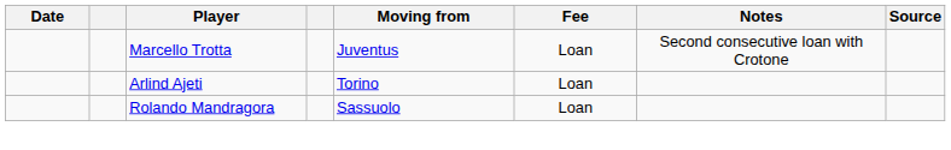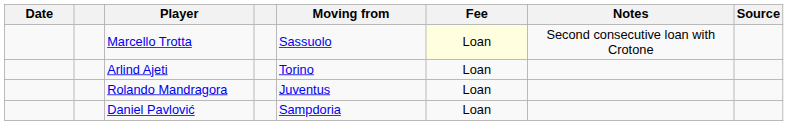Marcello Trotta | Moving from: Juventus -> Sassuolo
Marcello Trotta | Fee: no background -> lightyellow background
Rolando Mandragora | Moving from: Sassuolo -> Juventus
+ row: Daniel Pavlović | Sampdoria | Loan
